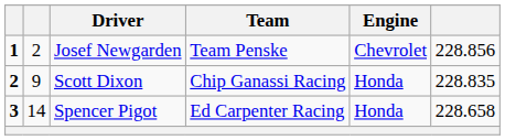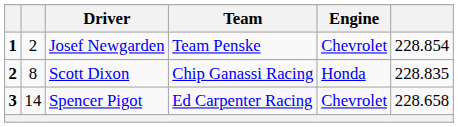Josef Newgarden | column 6: 228.856 -> 228.854
Scott Dixon | column 2: 9 -> 8
Spencer Pigot | Engine: Honda -> Chevrolet
